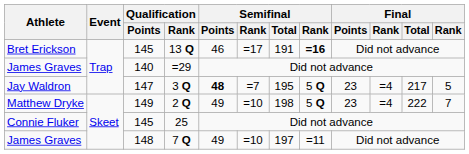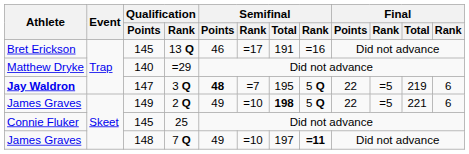13 Q | column 8: bold -> normal
=29 | Athlete: James Graves -> Matthew Dryke
3 Q | Athlete: normal -> bold
3 Q | Final / Points: 23 -> 22
3 Q | column 10: =4 -> =5
3 Q | Final / Total: 217 -> 219
3 Q | column 12: 5 -> 6
2 Q | Athlete: Matthew Dryke -> James Graves
2 Q | Semifinal / Total: normal -> bold
2 Q | Final / Points: 23 -> 22
2 Q | column 10: =4 -> =5
2 Q | Final / Total: 222 -> 221
2 Q | column 12: 7 -> 6
7 Q | column 8: normal -> bold
